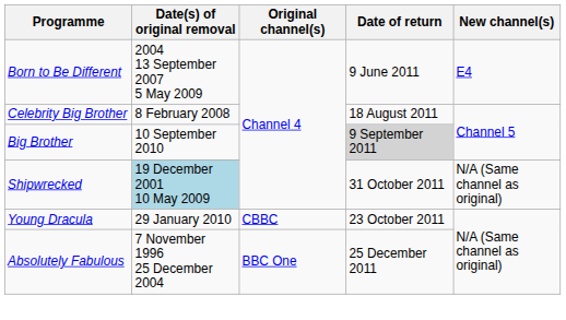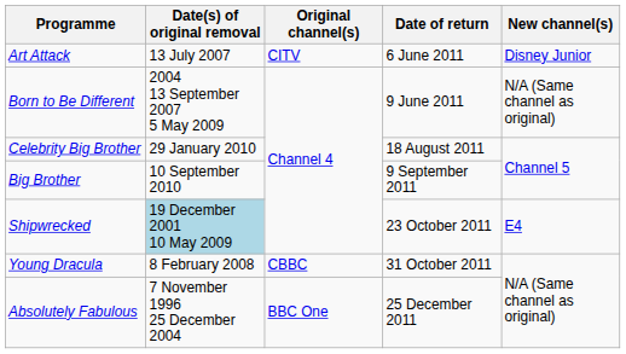+ row: Art Attack | 13 July 2007 | CITV | 6 June 2011 | Disney Junior
Born to Be Different | New channel(s): E4 -> N/A (Same channel as original)
Celebrity Big Brother | Date(s) of original removal: 8 February 2008 -> 29 January 2010
Big Brother | Date of return: lightgrey background -> no background
Shipwrecked | Date of return: 31 October 2011 -> 23 October 2011
Shipwrecked | New channel(s): N/A (Same channel as original) -> E4
Young Dracula | Date(s) of original removal: 29 January 2010 -> 8 February 2008
Young Dracula | Date of return: 23 October 2011 -> 31 October 2011
